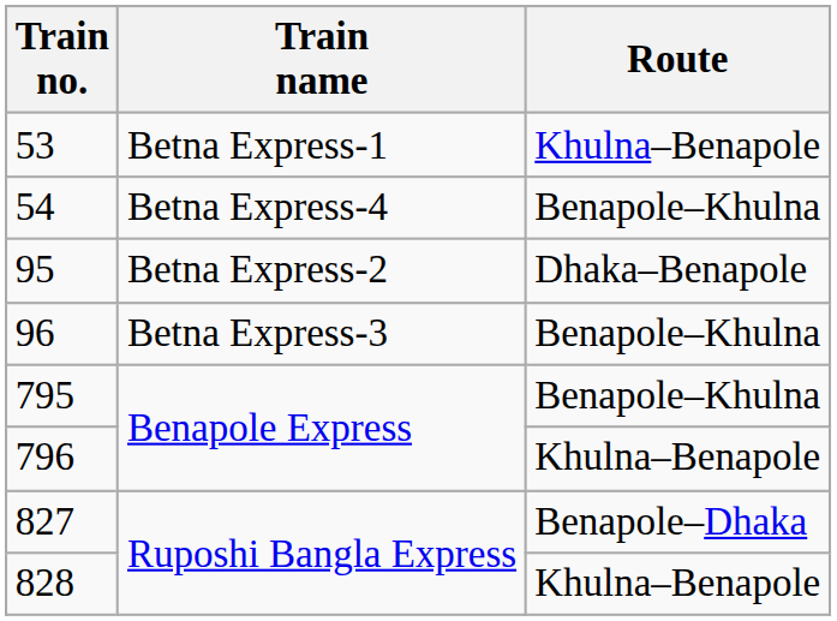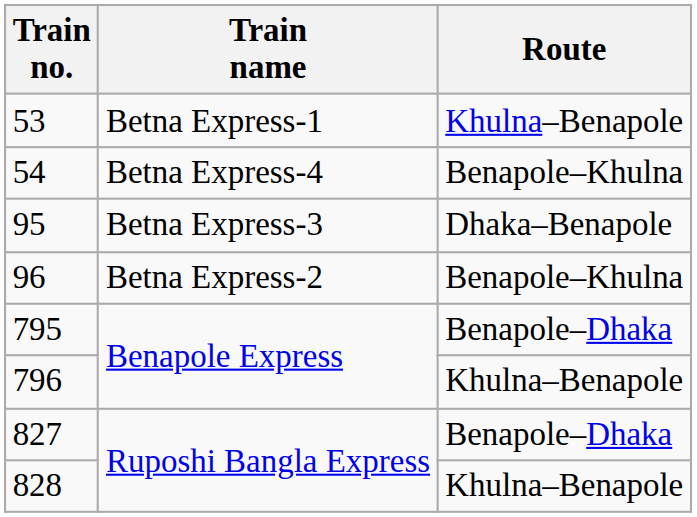95 | Train name: Betna Express-2 -> Betna Express-3
96 | Train name: Betna Express-3 -> Betna Express-2
795 | Route: Benapole–Khulna -> Benapole–Dhaka
